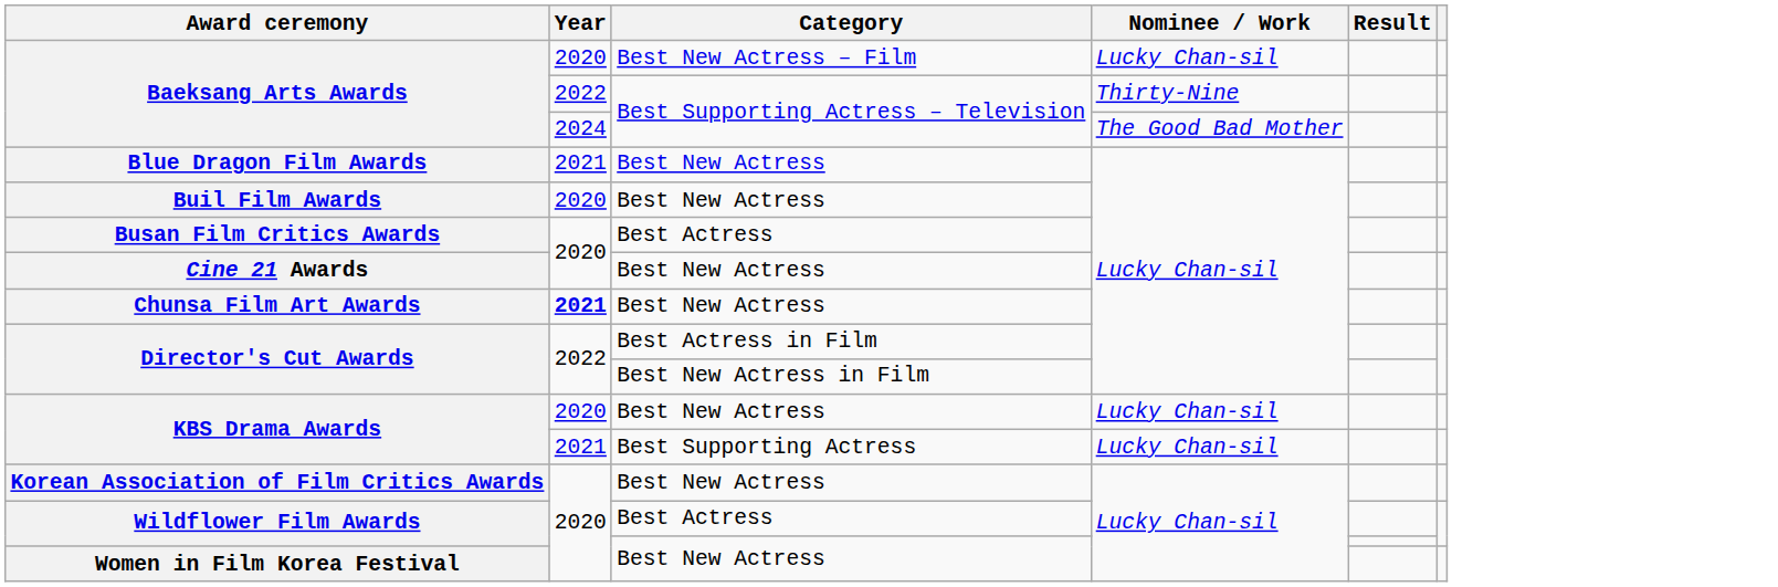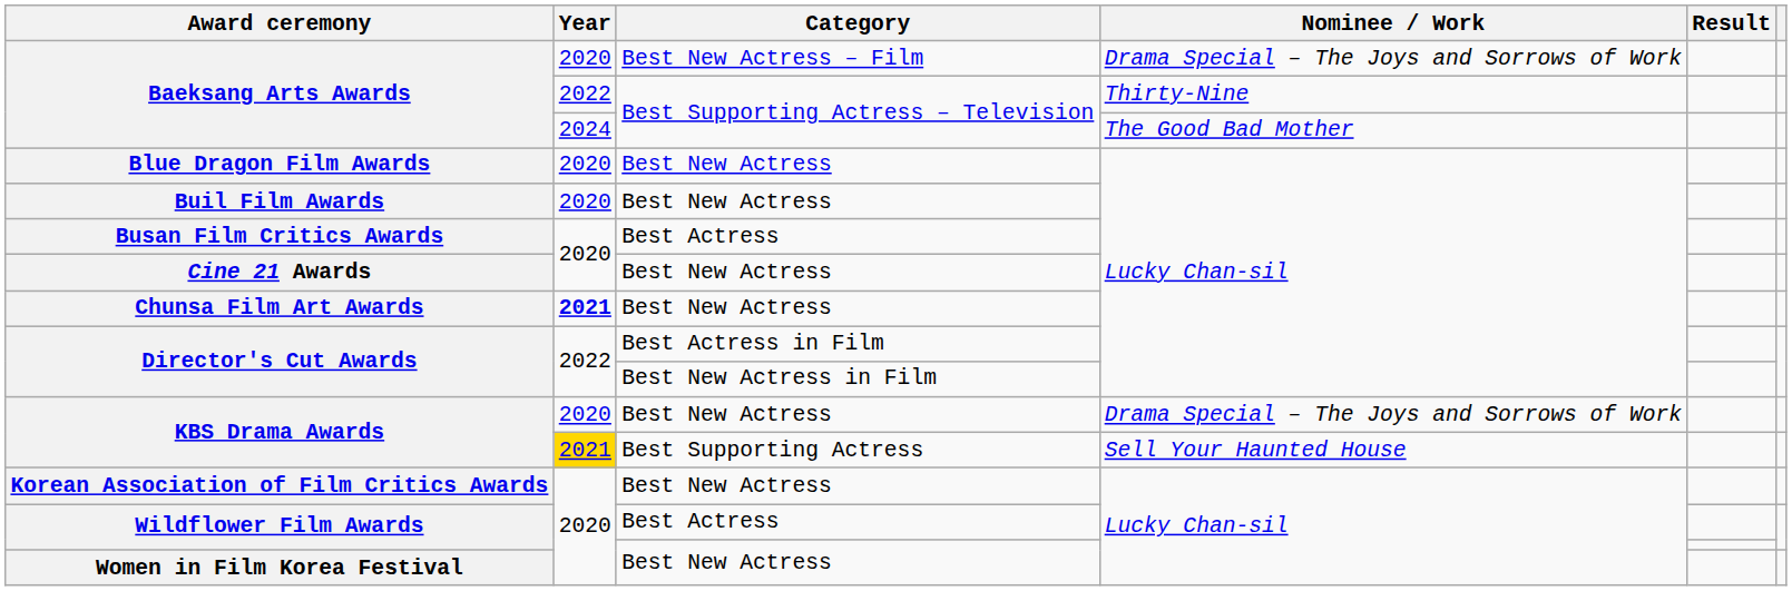Baeksang Arts Awards / Best New Actress – Film | Nominee / Work: Lucky Chan-sil -> Drama Special – The Joys and Sorrows of Work
Blue Dragon Film Awards | Year: 2021 -> 2020
KBS Drama Awards / Best New Actress | Nominee / Work: Lucky Chan-sil -> Drama Special – The Joys and Sorrows of Work
KBS Drama Awards / Best Supporting Actress | Year: no background -> gold background
KBS Drama Awards / Best Supporting Actress | Nominee / Work: Lucky Chan-sil -> Sell Your Haunted House
